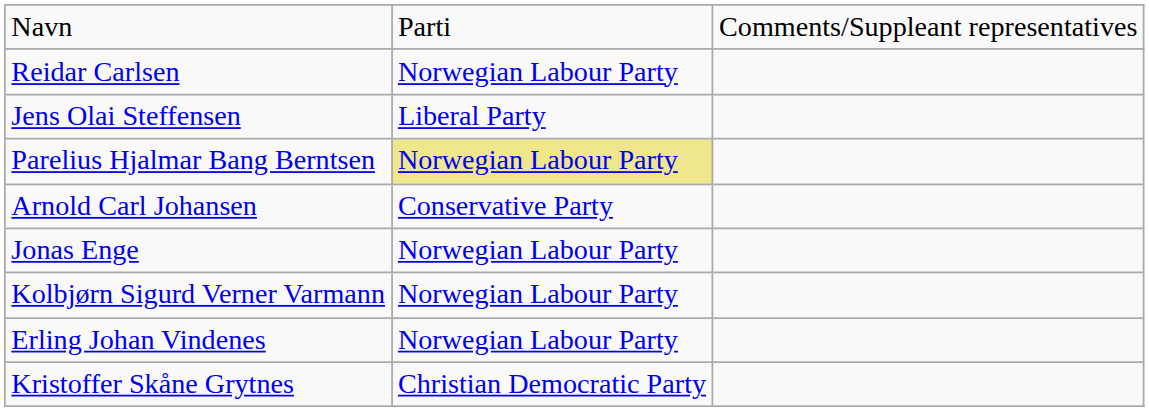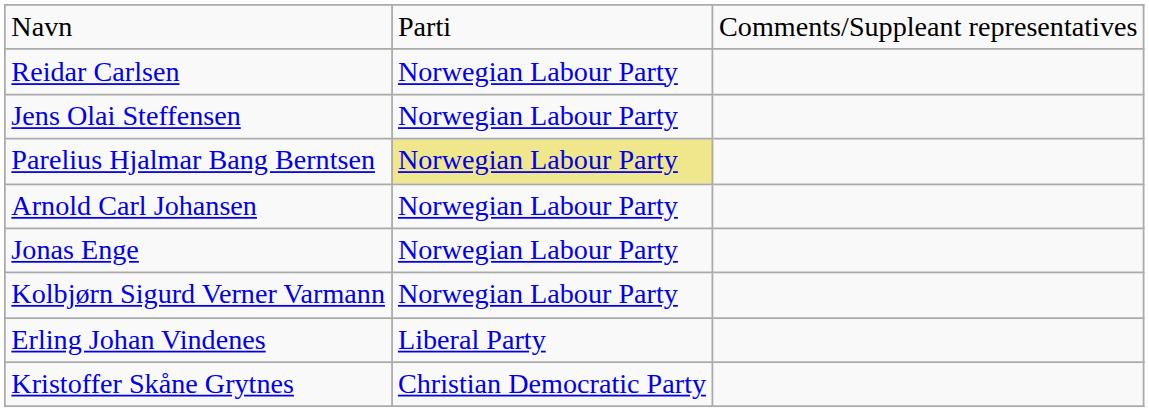Jens Olai Steffensen | column 2: Liberal Party -> Norwegian Labour Party
Arnold Carl Johansen | column 2: Conservative Party -> Norwegian Labour Party
Erling Johan Vindenes | column 2: Norwegian Labour Party -> Liberal Party
